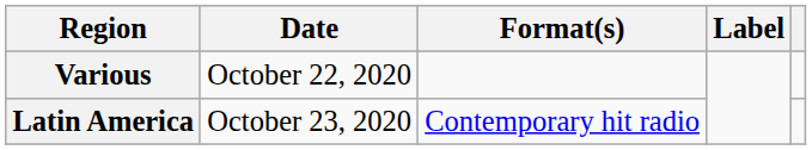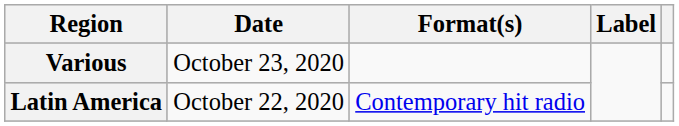Various | Date: October 22, 2020 -> October 23, 2020
Latin America | Date: October 23, 2020 -> October 22, 2020
